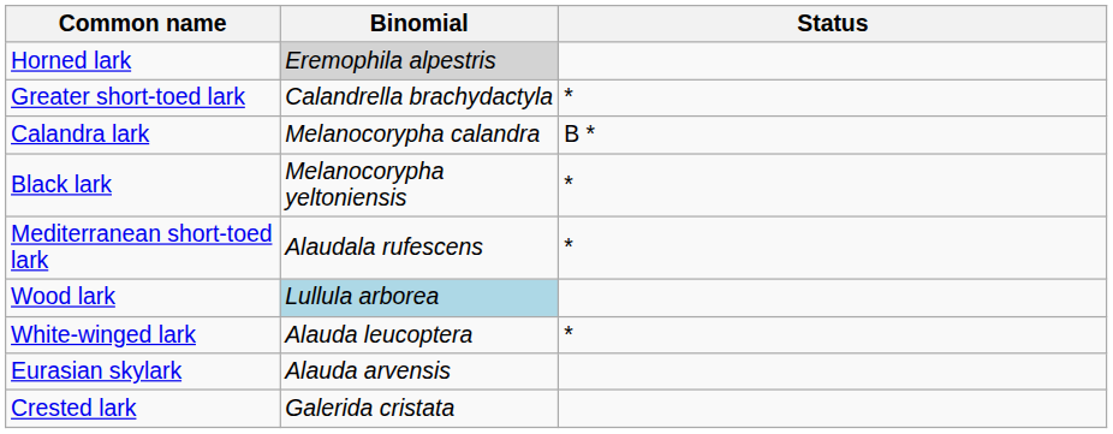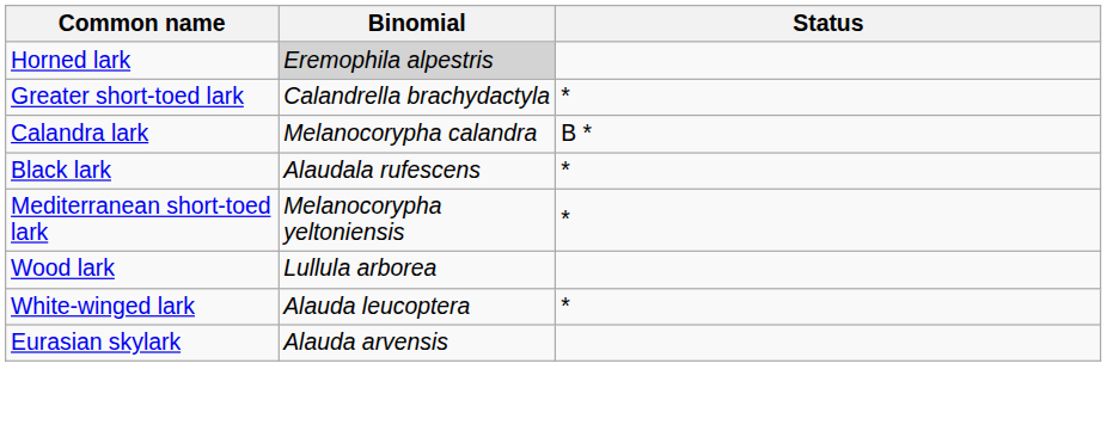Black lark | Binomial: Melanocorypha yeltoniensis -> Alaudala rufescens
Mediterranean short-toed lark | Binomial: Alaudala rufescens -> Melanocorypha yeltoniensis
Wood lark | Binomial: lightblue background -> no background
- row: Crested lark | Galerida cristata
